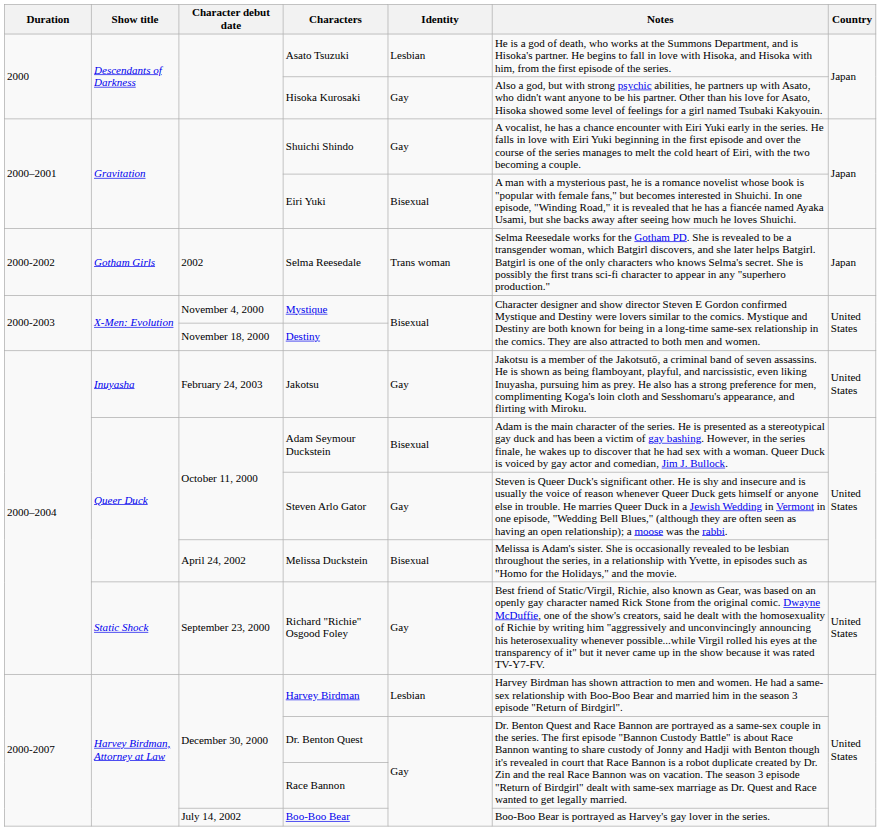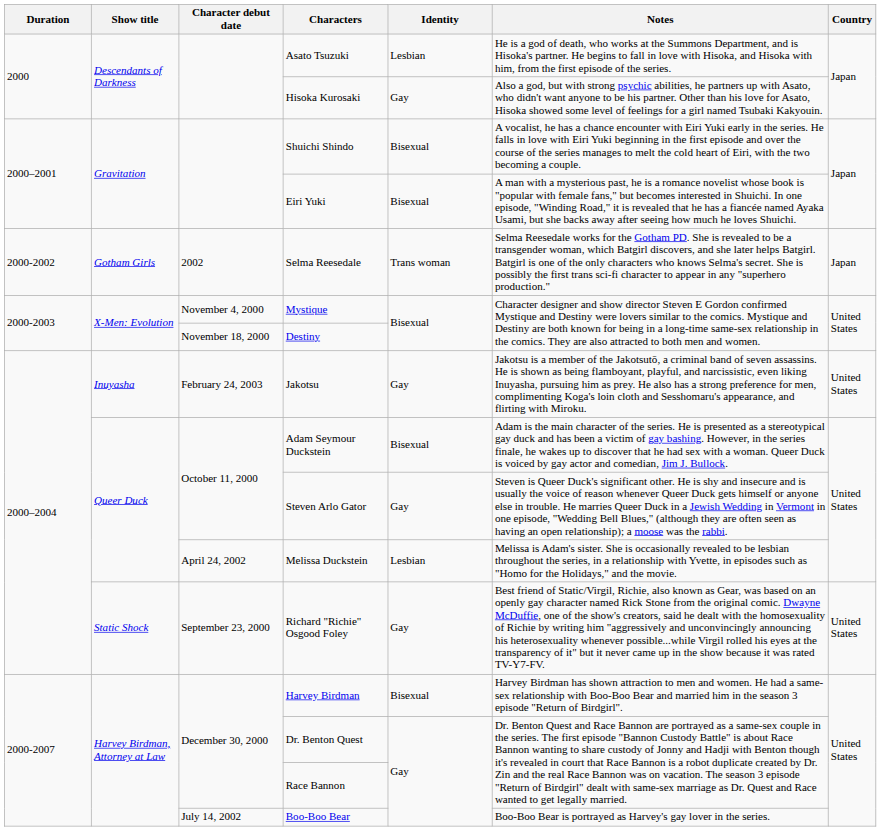Shuichi Shindo | Identity: Gay -> Bisexual
Melissa Duckstein | Identity: Bisexual -> Lesbian
Harvey Birdman | Identity: Lesbian -> Bisexual
